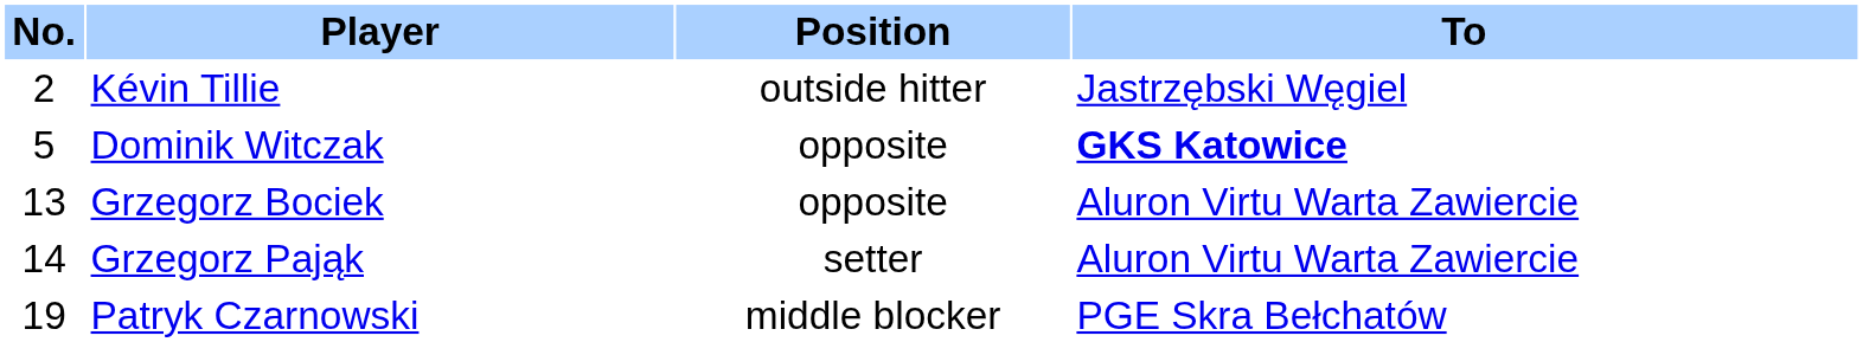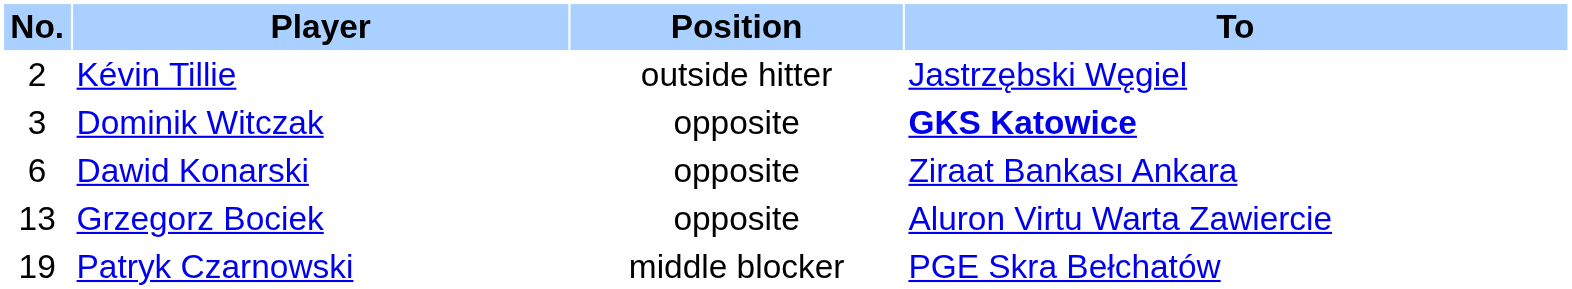Dominik Witczak | No.: 5 -> 3
+ row: 6 | Dawid Konarski | opposite | Ziraat Bankası Ankara
- row: 14 | Grzegorz Pająk | setter | Aluron Virtu Warta Zawiercie
